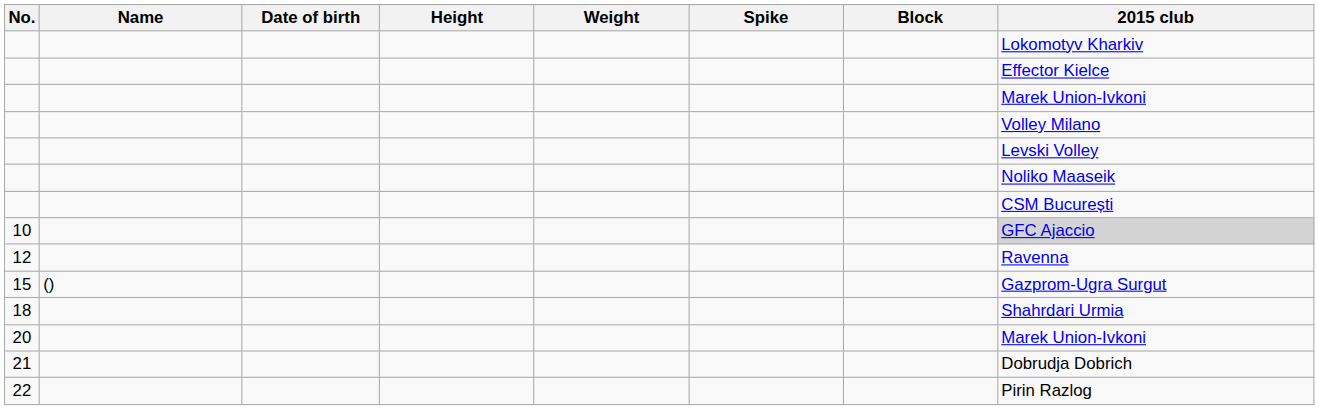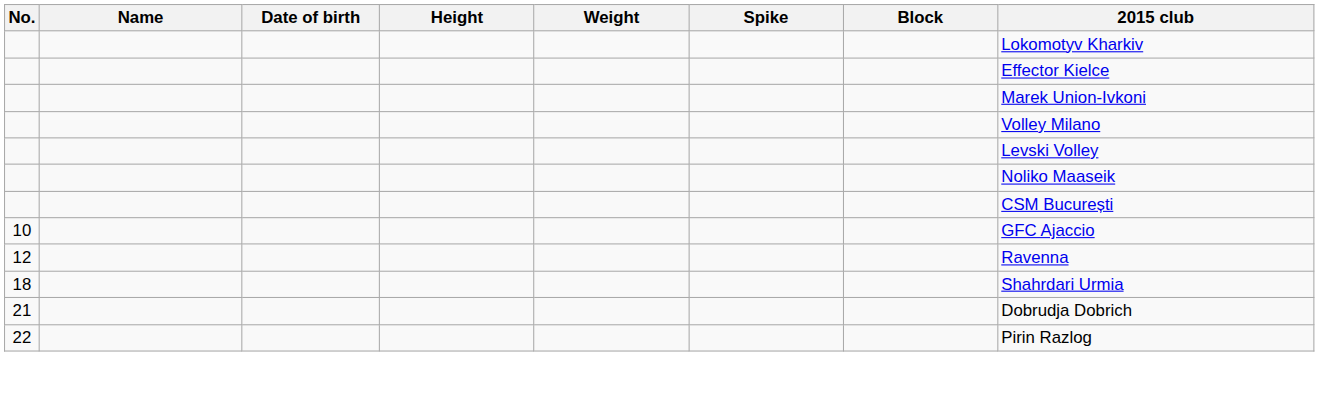10 | 2015 club: lightgrey background -> no background
- row: 15 | () | Gazprom-Ugra Surgut
- row: 20 | Marek Union-Ivkoni
